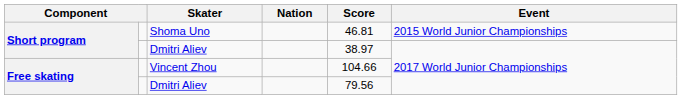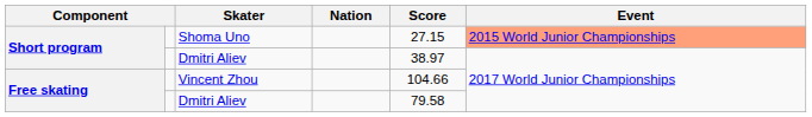Shoma Uno | Score: 46.81 -> 27.15
Shoma Uno | Event: no background -> lightsalmon background
Free skating / Dmitri Aliev | Score: 79.56 -> 79.58
